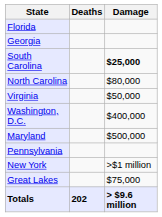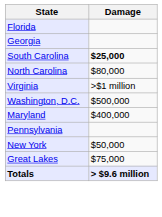- column: Deaths | 202
Virginia | Damage: $50,000 -> >$1 million
Washington, D.C. | Damage: $400,000 -> $500,000
Maryland | Damage: $500,000 -> $400,000
New York | Damage: >$1 million -> $50,000
